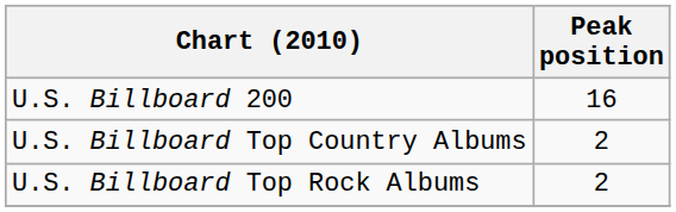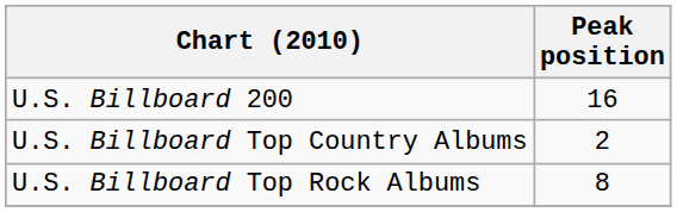U.S. Billboard Top Rock Albums | Peak position: 2 -> 8
